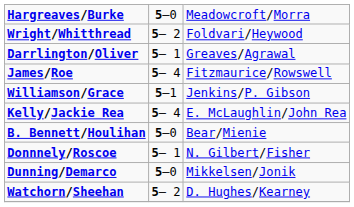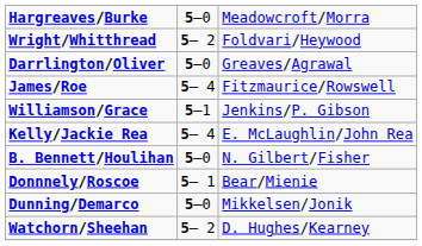Darrlington/Oliver | column 2: 5– 1 -> 5–0
B. Bennett/Houlihan | column 3: Bear/Mienie -> N. Gilbert/Fisher
Donnnely/Roscoe | column 3: N. Gilbert/Fisher -> Bear/Mienie
